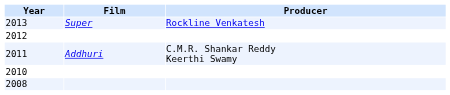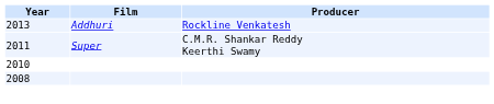2013 | Film: Super -> Addhuri
- row: 2012
2011 | Film: Addhuri -> Super
